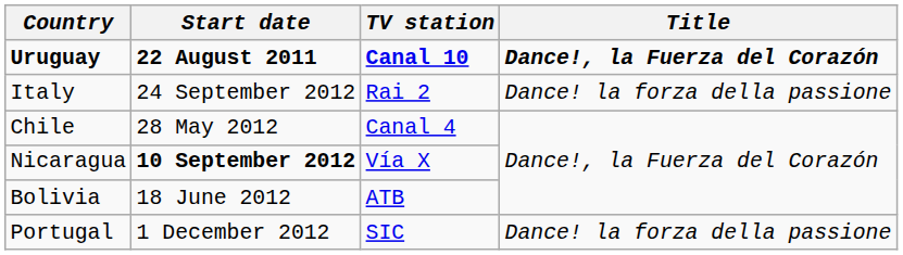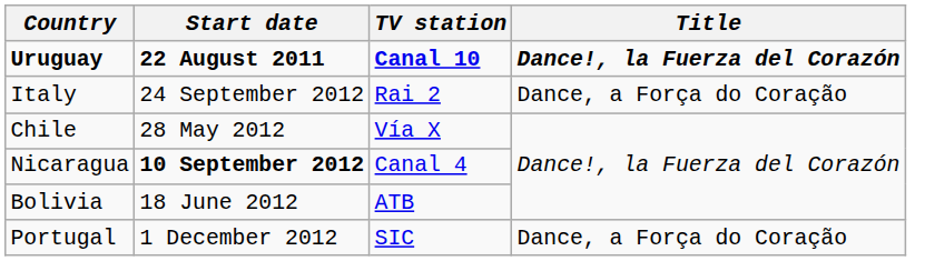Italy | Title: Dance! la forza della passione -> Dance, a Força do Coração
Chile | TV station: Canal 4 -> Vía X
Nicaragua | TV station: Vía X -> Canal 4
Portugal | Title: Dance! la forza della passione -> Dance, a Força do Coração
